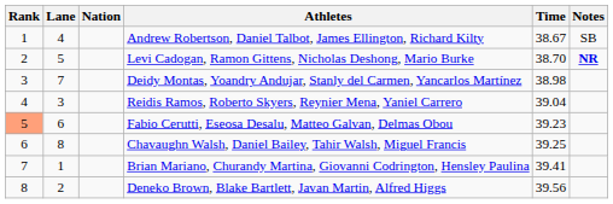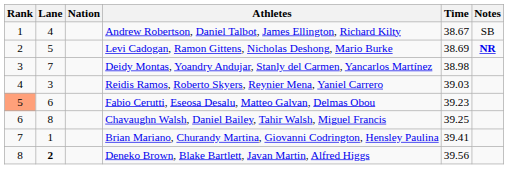Levi Cadogan, Ramon Gittens, Nicholas Deshong, Mario Burke | Time: 38.70 -> 38.69
Reidis Ramos, Roberto Skyers, Reynier Mena, Yaniel Carrero | Time: 39.04 -> 39.03
Deneko Brown, Blake Bartlett, Javan Martin, Alfred Higgs | Lane: normal -> bold
